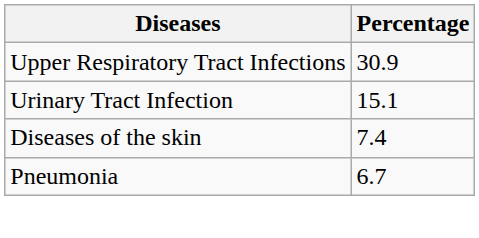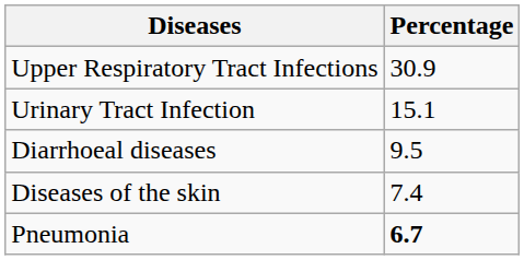+ row: Diarrhoeal diseases | 9.5
Pneumonia | Percentage: normal -> bold
